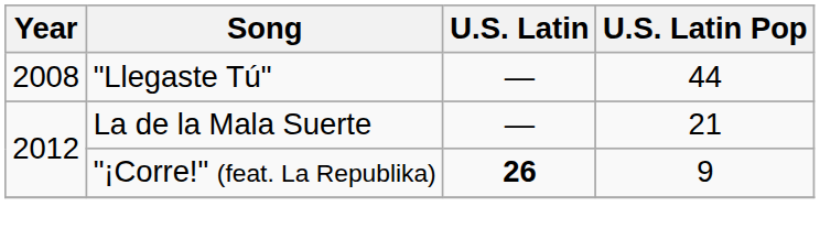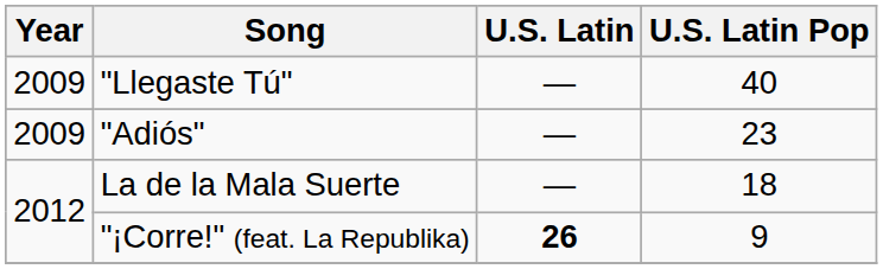"Llegaste Tú" | Year: 2008 -> 2009
"Llegaste Tú" | U.S. Latin Pop: 44 -> 40
+ row: 2009 | "Adiós" | — | 23
La de la Mala Suerte | U.S. Latin Pop: 21 -> 18
